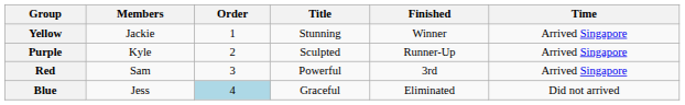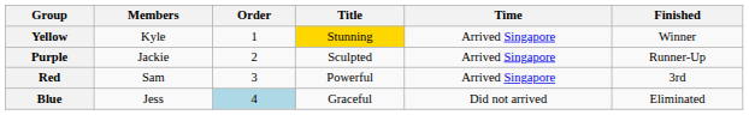columns swapped: Time <-> Finished
Yellow | Members: Jackie -> Kyle
Yellow | Title: no background -> gold background
Purple | Members: Kyle -> Jackie
